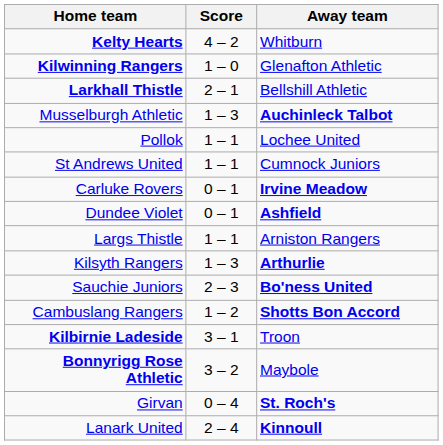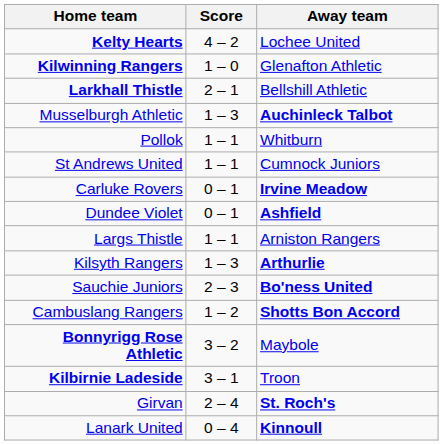Kelty Hearts | Away team: Whitburn -> Lochee United
Pollok | Away team: Lochee United -> Whitburn
rows swapped: Kilbirnie Ladeside <-> Bonnyrigg Rose Athletic
Girvan | Score: 0 – 4 -> 2 – 4
Lanark United | Score: 2 – 4 -> 0 – 4
